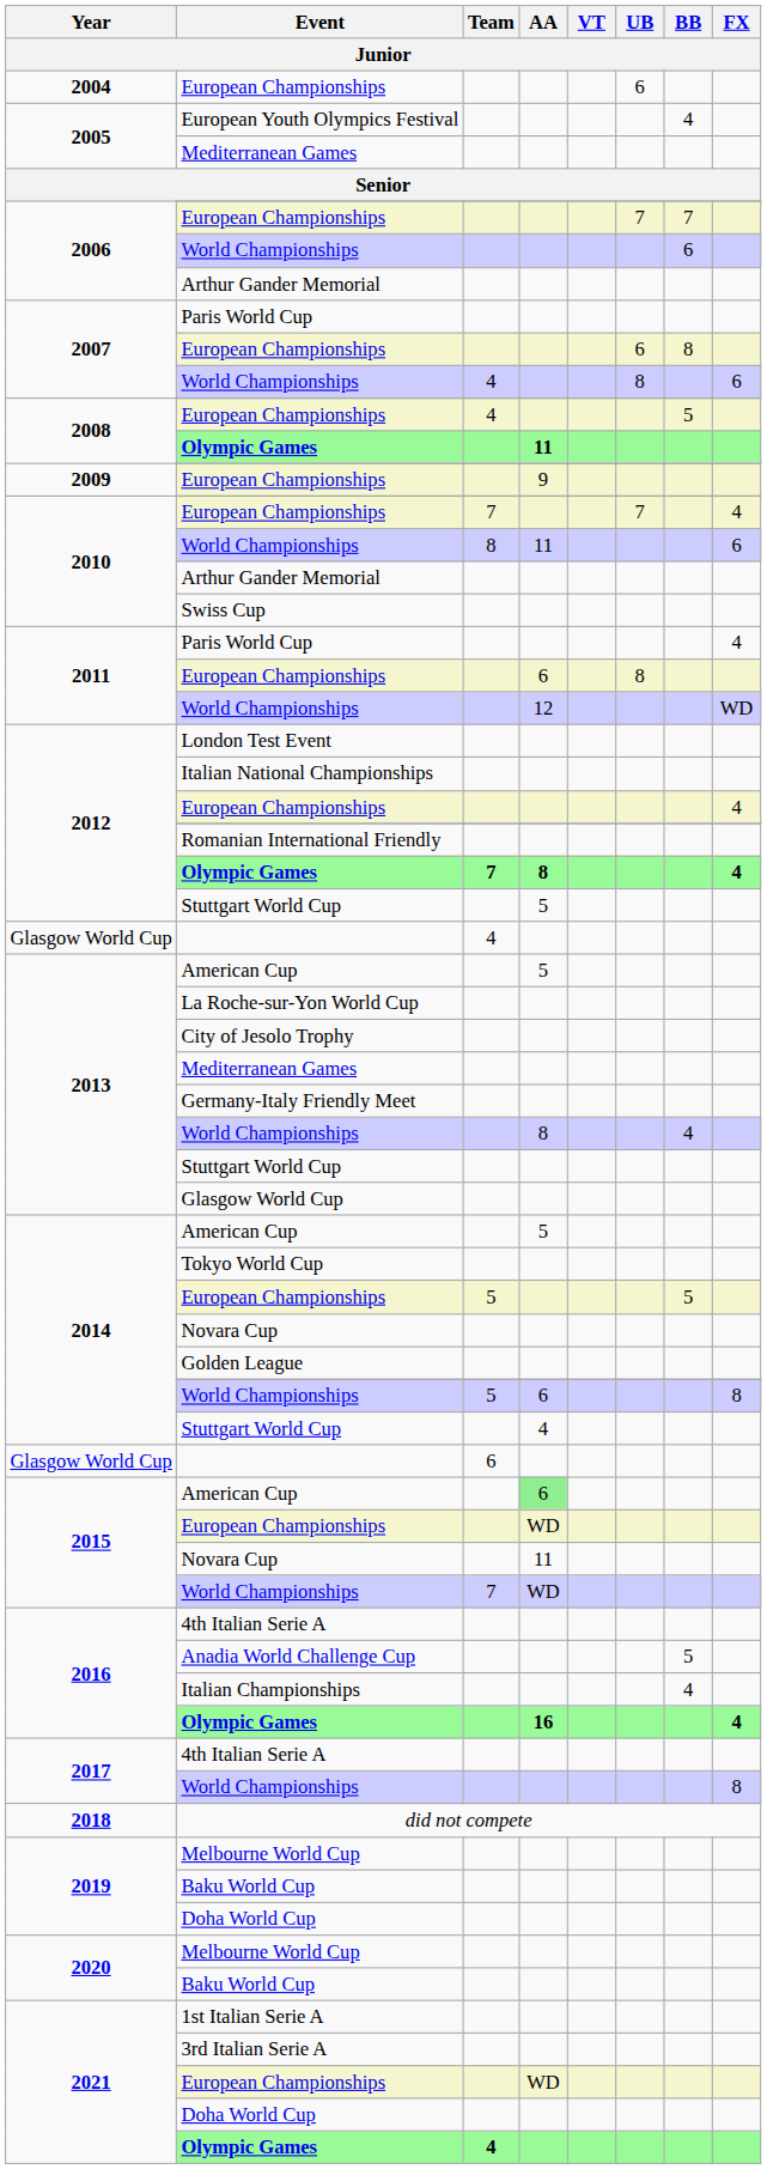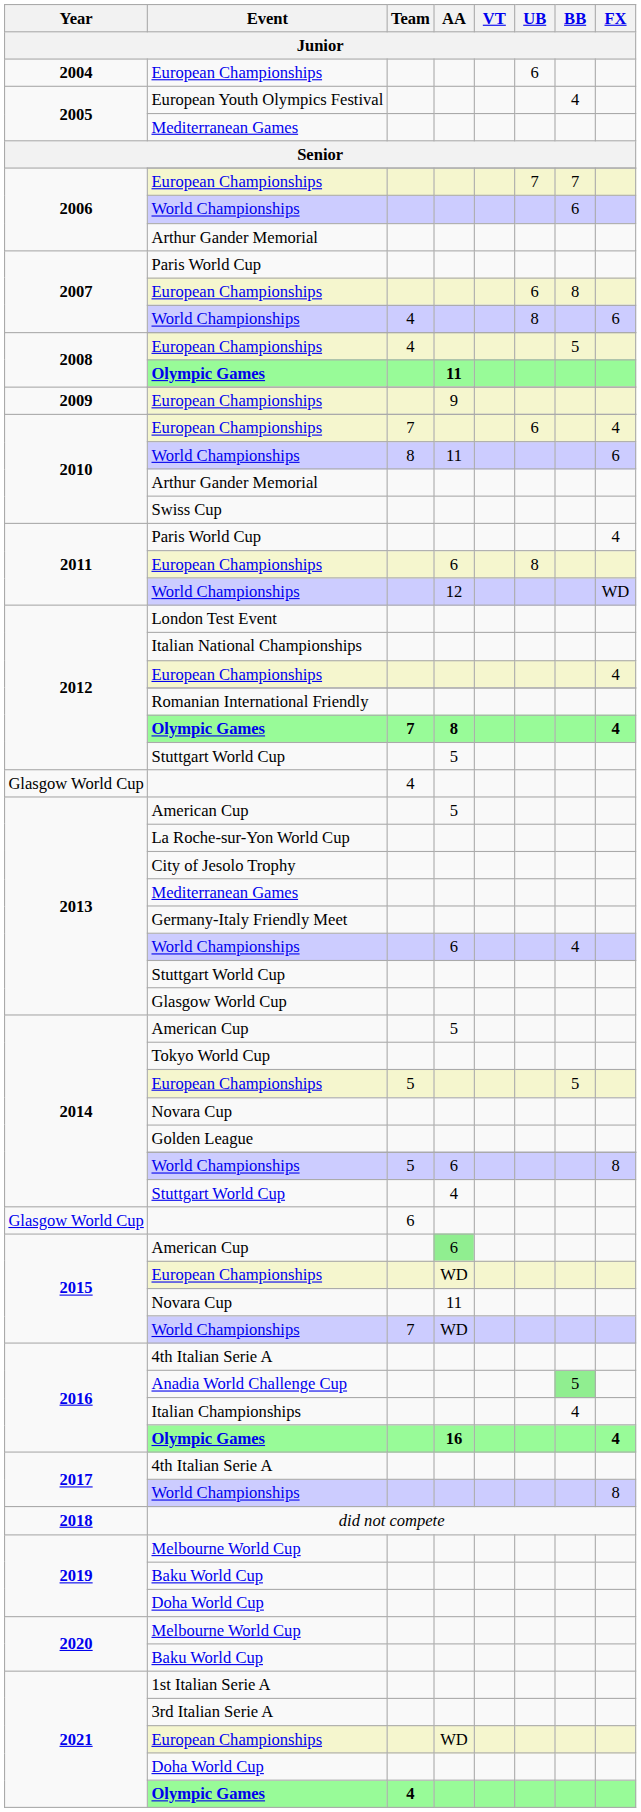2010 / European Championships | UB: 7 -> 6
2013 / World Championships | AA: 8 -> 6
Anadia World Challenge Cup | BB: no background -> lightgreen background
